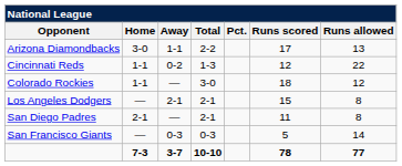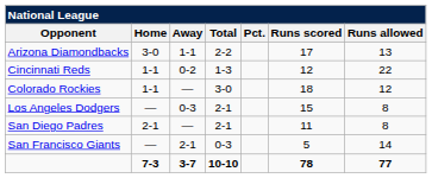Los Angeles Dodgers | Away: 2-1 -> 0-3
San Francisco Giants | Away: 0-3 -> 2-1
